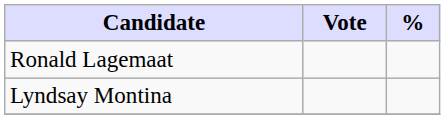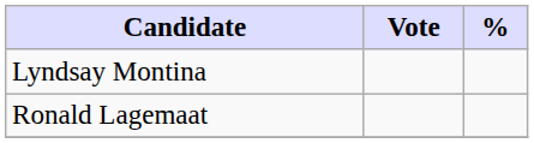rows swapped: Ronald Lagemaat <-> Lyndsay Montina
